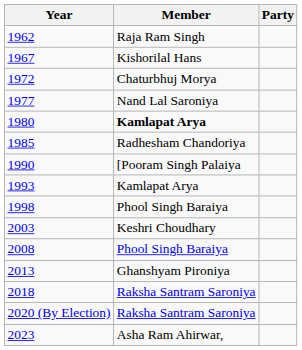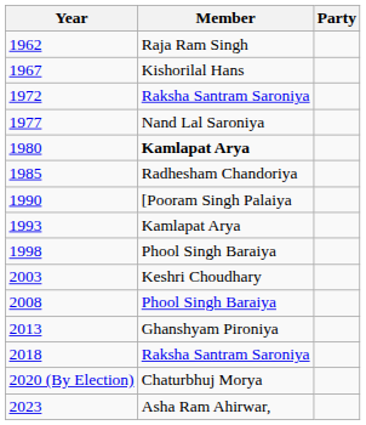1972 | Member: Chaturbhuj Morya -> Raksha Santram Saroniya
2020 (By Election) | Member: Raksha Santram Saroniya -> Chaturbhuj Morya
